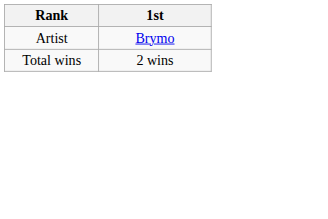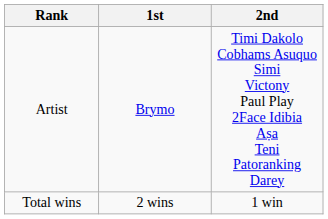+ column: 2nd | Timi Dakolo Cobhams Asuquo Simi Victony Paul Play 2Face Idibia Aṣa Teni Patoranking Darey | 1 win
